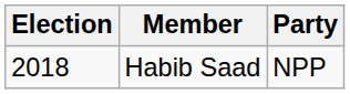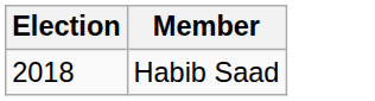- column: Party | NPP
